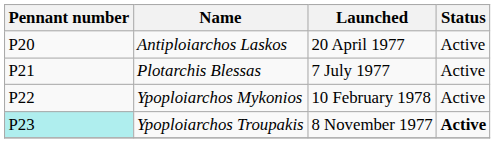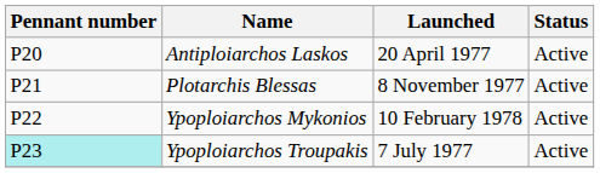Plotarchis Blessas | Launched: 7 July 1977 -> 8 November 1977
Ypoploiarchos Troupakis | Launched: 8 November 1977 -> 7 July 1977
Ypoploiarchos Troupakis | Status: bold -> normal
